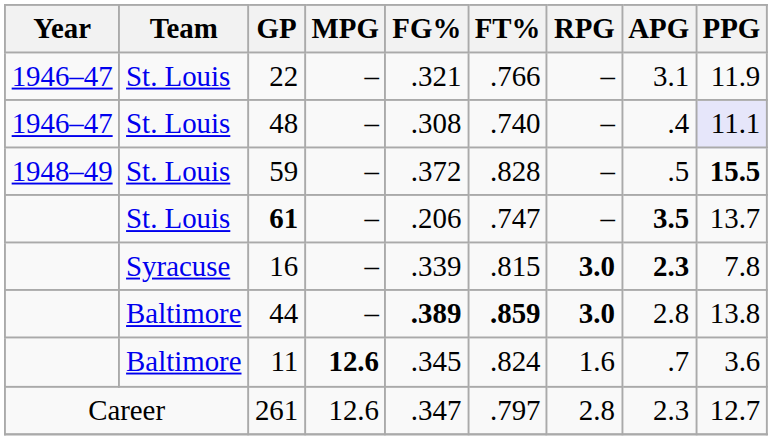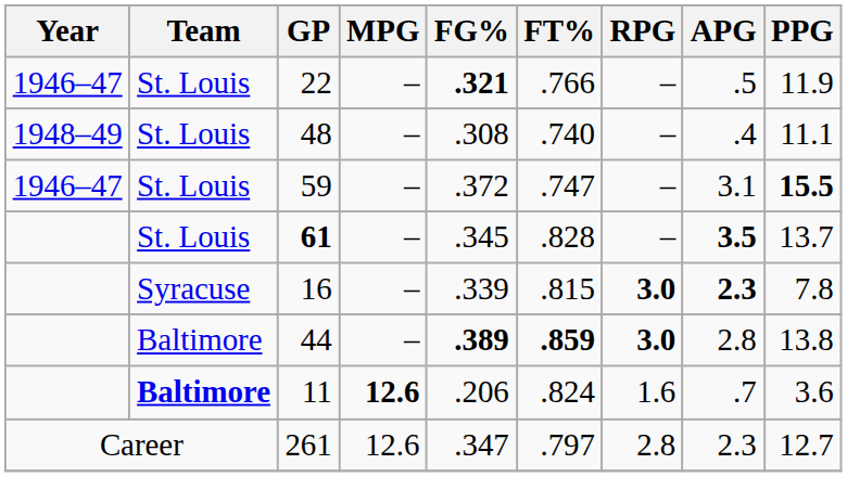22 | FG%: normal -> bold
22 | APG: 3.1 -> .5
48 | Year: 1946–47 -> 1948–49
48 | PPG: lavender background -> no background
59 | Year: 1948–49 -> 1946–47
59 | FT%: .828 -> .747
59 | APG: .5 -> 3.1
61 | FG%: .206 -> .345
61 | FT%: .747 -> .828
11 | Team: normal -> bold
11 | FG%: .345 -> .206
